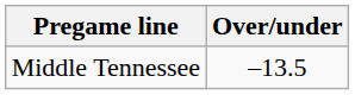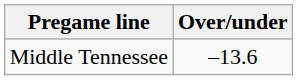Middle Tennessee | Over/under: –13.5 -> –13.6
